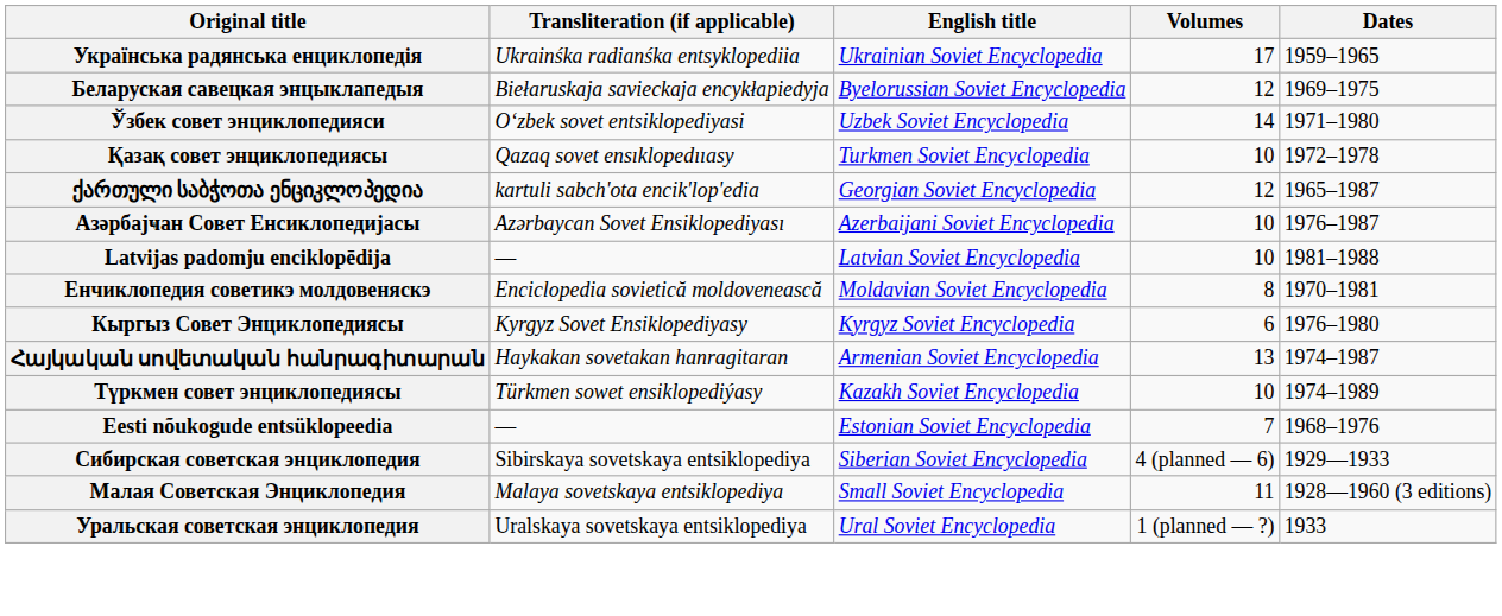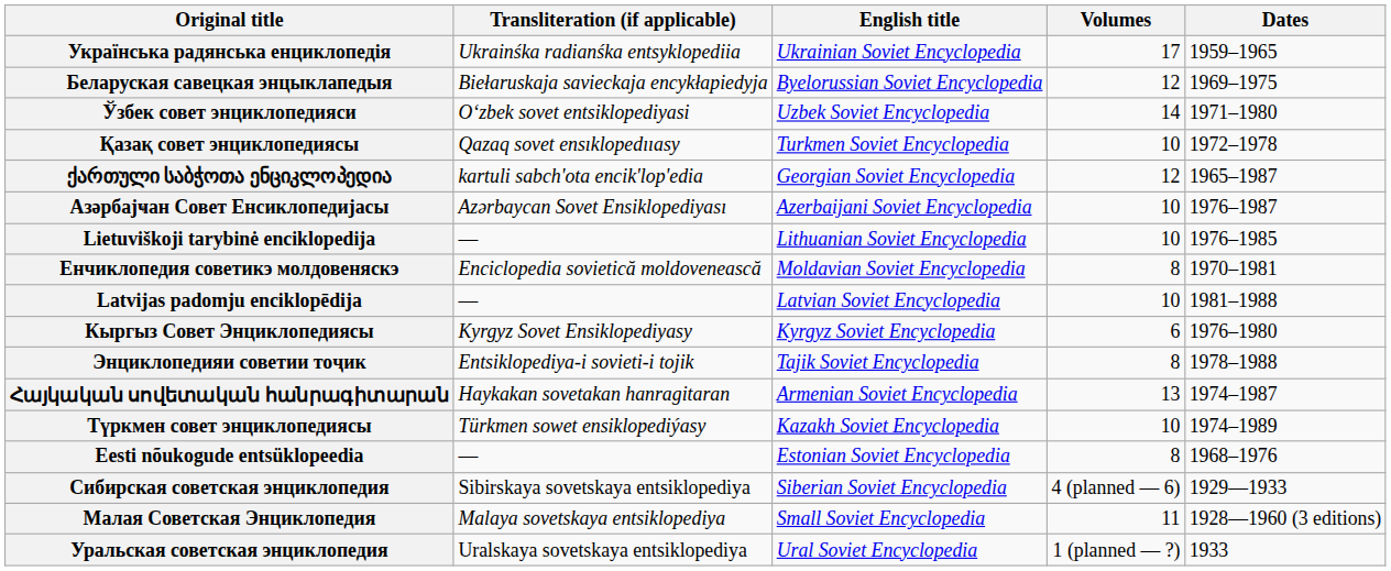+ row: Lietuviškoji tarybinė enciklopedija | — | Lithuanian Soviet Encyclopedia | 10 | 1976–1985
rows swapped: Енчиклопедия советикэ молдовеняскэ <-> Latvijas padomju enciklopēdija
+ row: Энциклопедияи советии тоҷик | Entsiklopediya-i sovieti-i tojik | Tajik Soviet Encyclopedia | 8 | 1978–1988
Eesti nõukogude entsüklopeedia | Volumes: 7 -> 8
